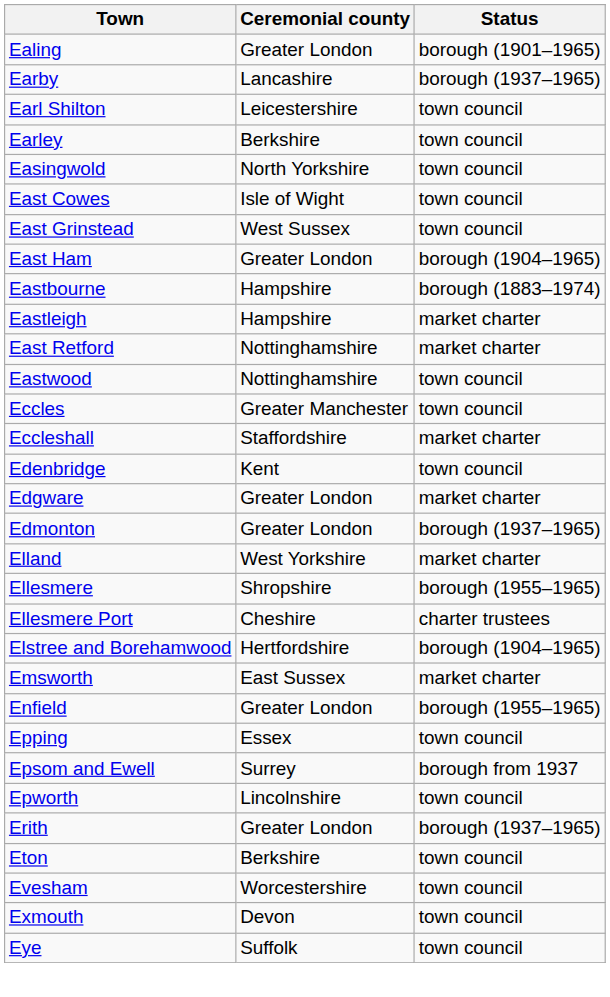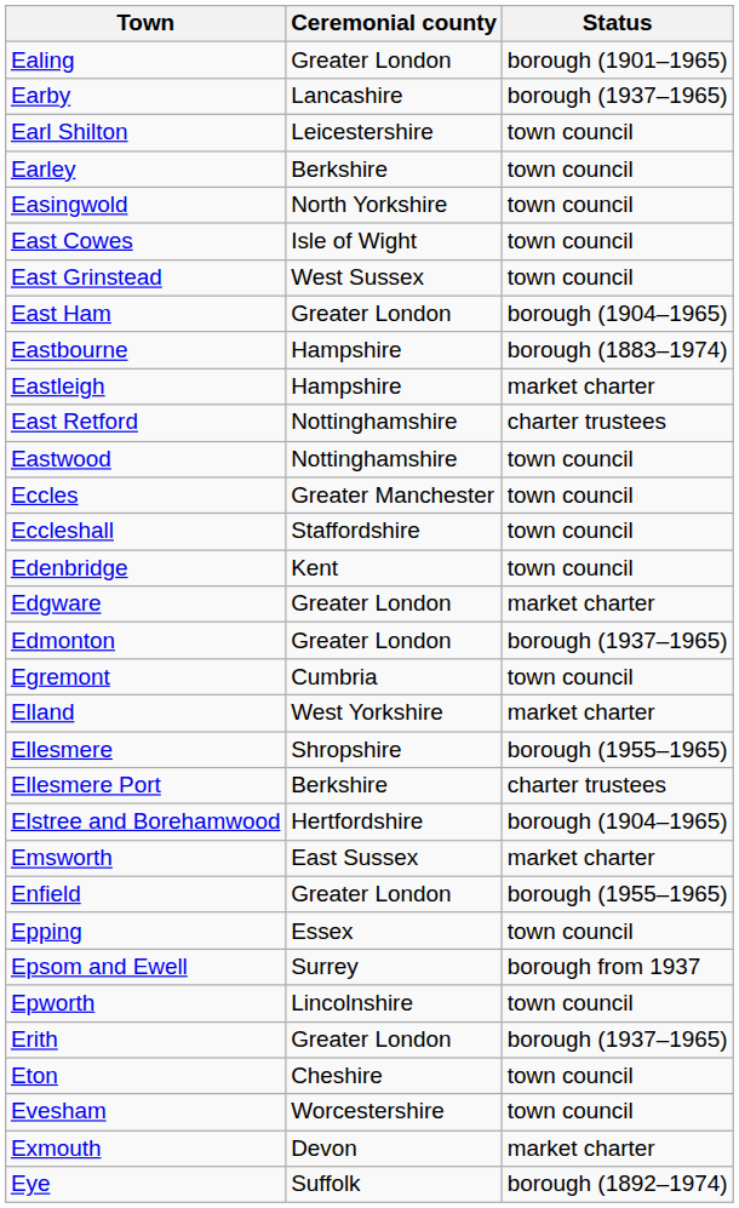East Retford | Status: market charter -> charter trustees
Eccleshall | Status: market charter -> town council
+ row: Egremont | Cumbria | town council
Ellesmere Port | Ceremonial county: Cheshire -> Berkshire
Eton | Ceremonial county: Berkshire -> Cheshire
Exmouth | Status: town council -> market charter
Eye | Status: town council -> borough (1892–1974)
